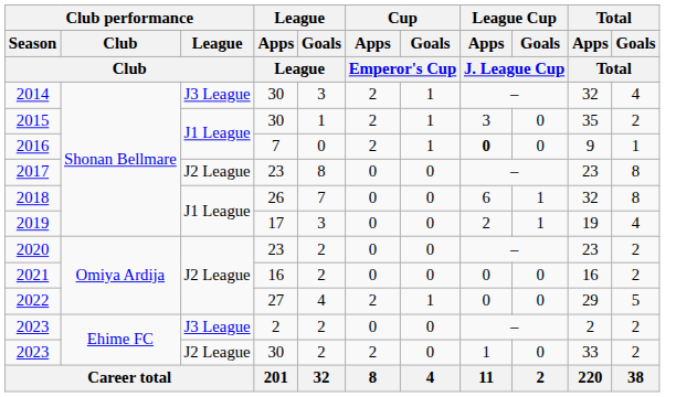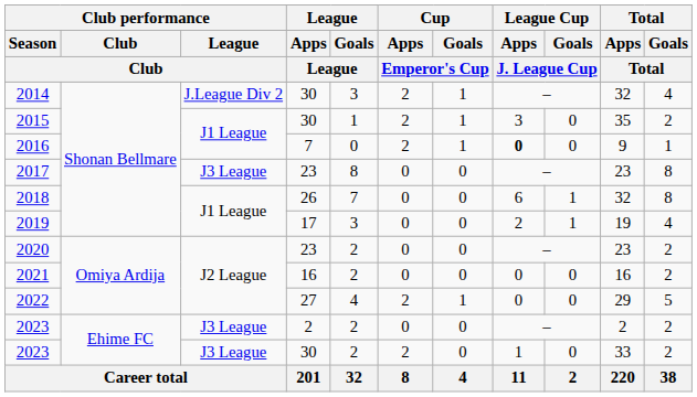2014 | Club performance / League / Club: J3 League -> J.League Div 2
2017 | Club performance / League / Club: J2 League -> J3 League
2023 / 30 | Club performance / League / Club: J2 League -> J3 League
